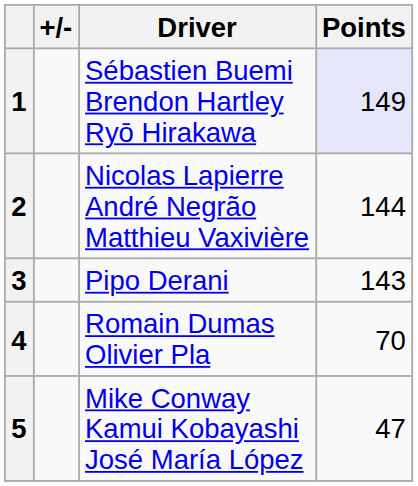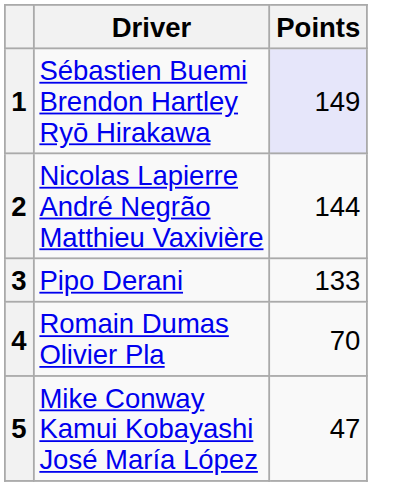- column: +/-
3 | Points: 143 -> 133
